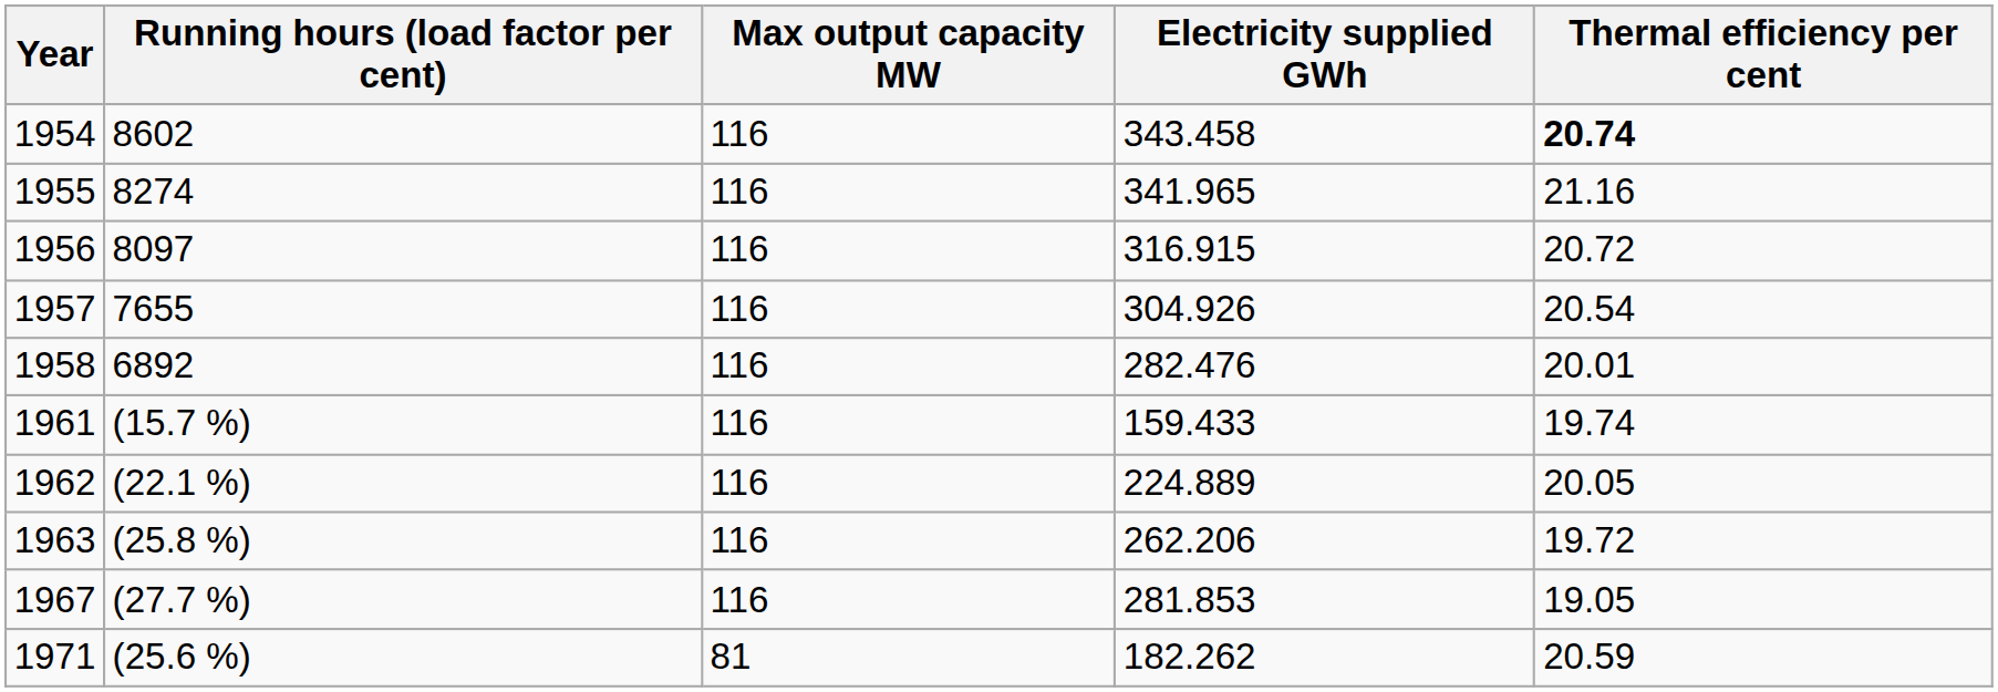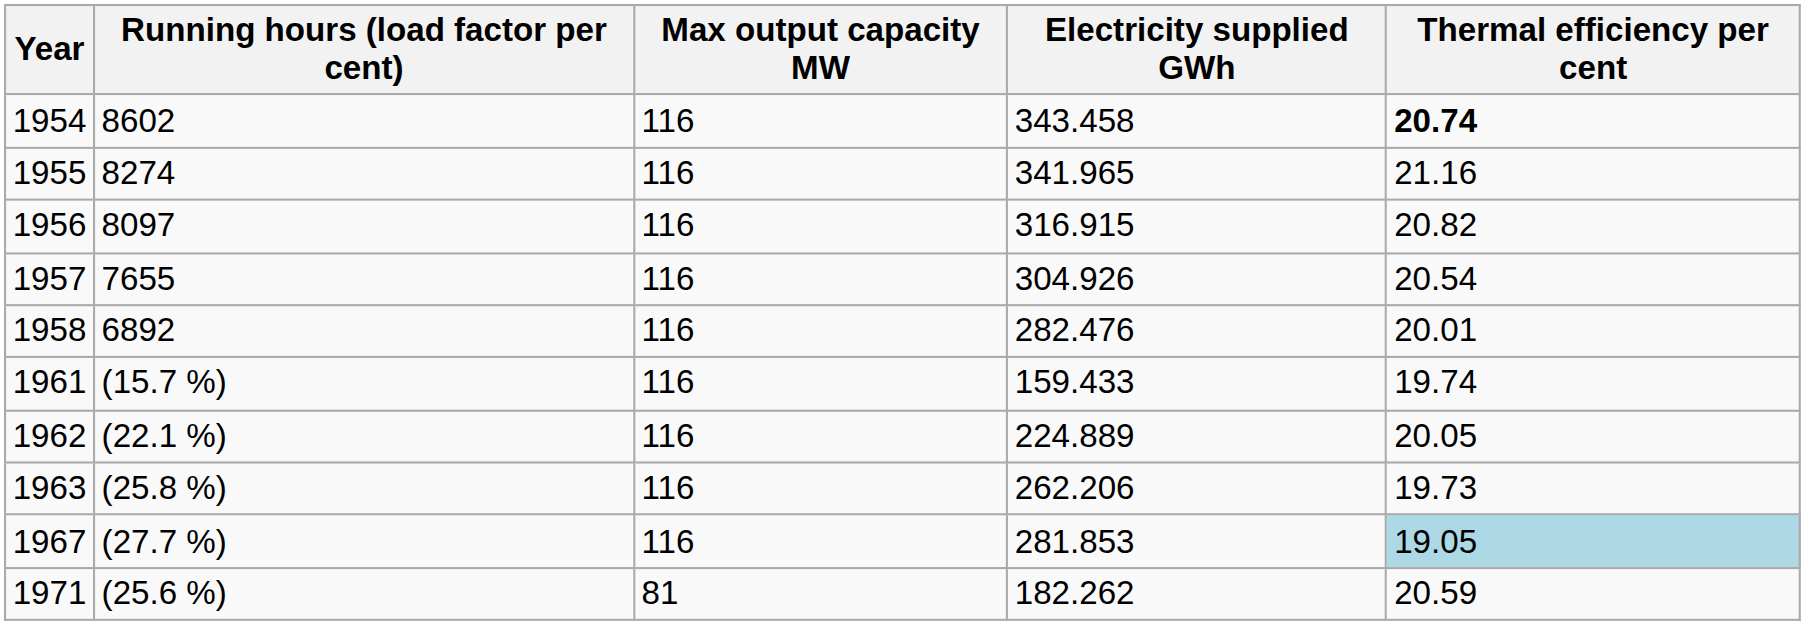1956 | Thermal efficiency per cent: 20.72 -> 20.82
1963 | Thermal efficiency per cent: 19.72 -> 19.73
1967 | Thermal efficiency per cent: no background -> lightblue background
